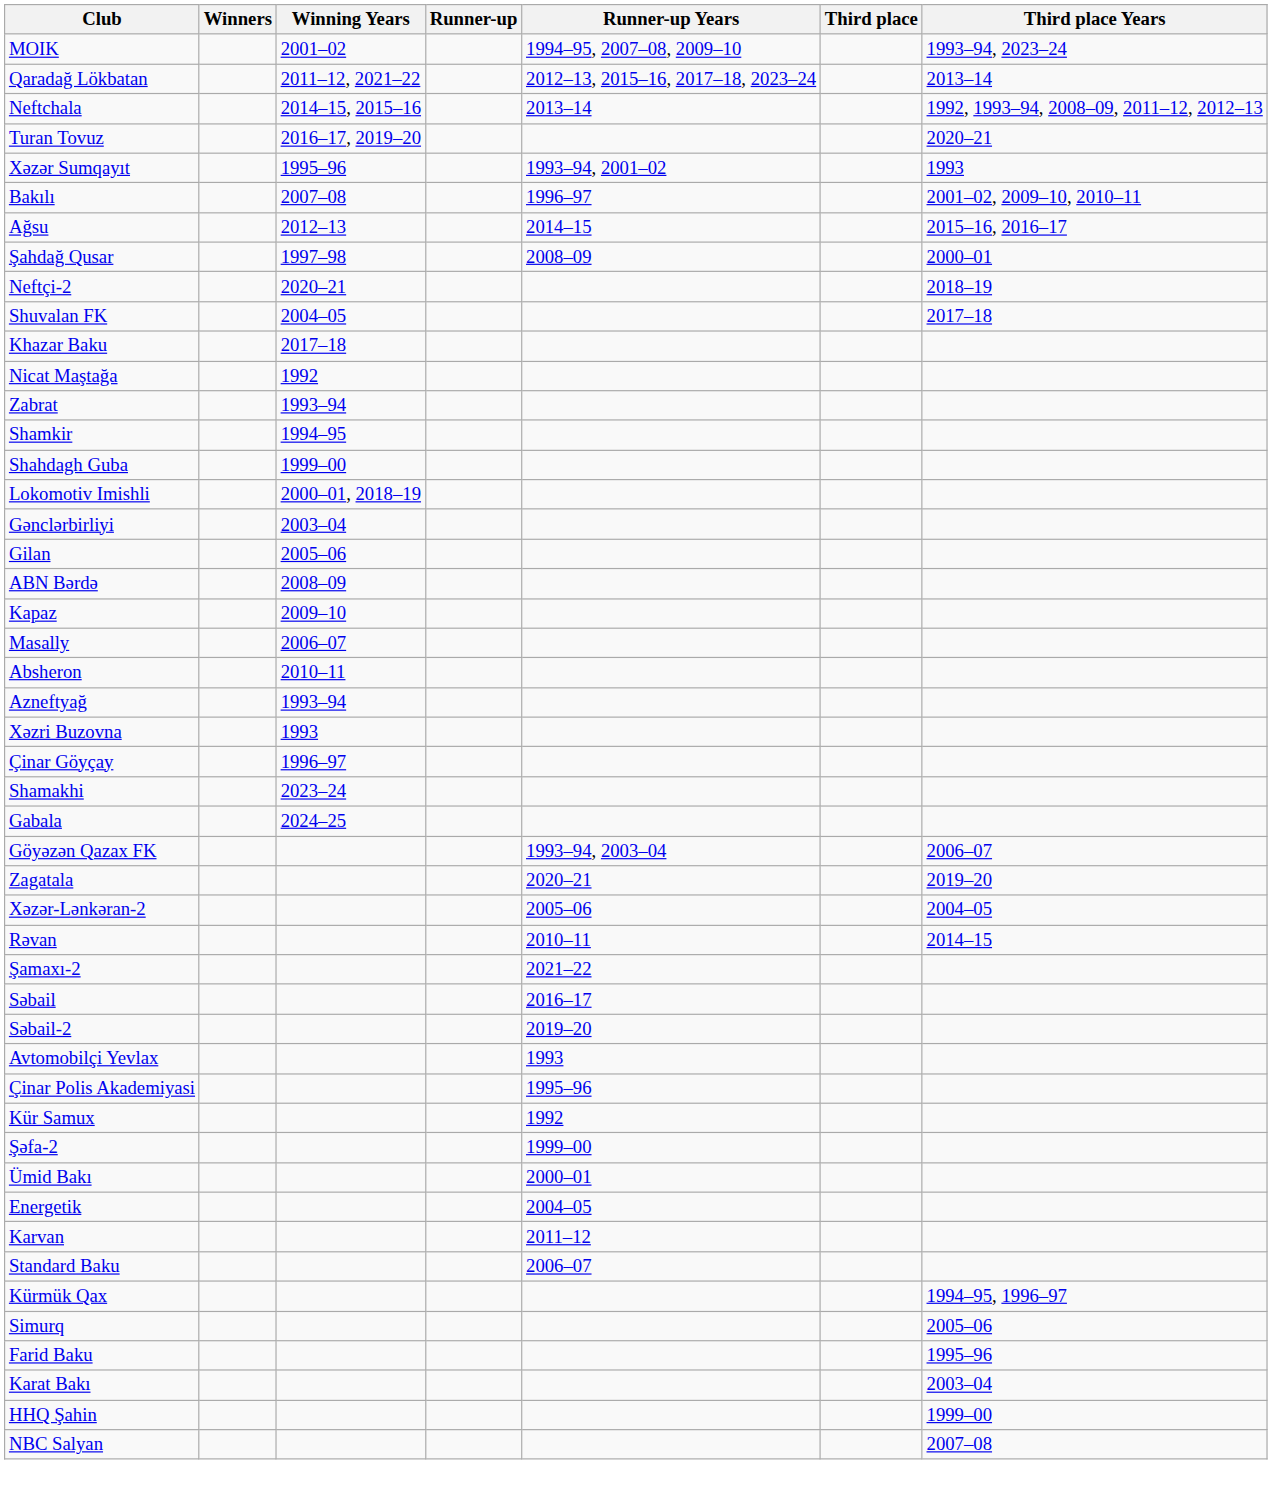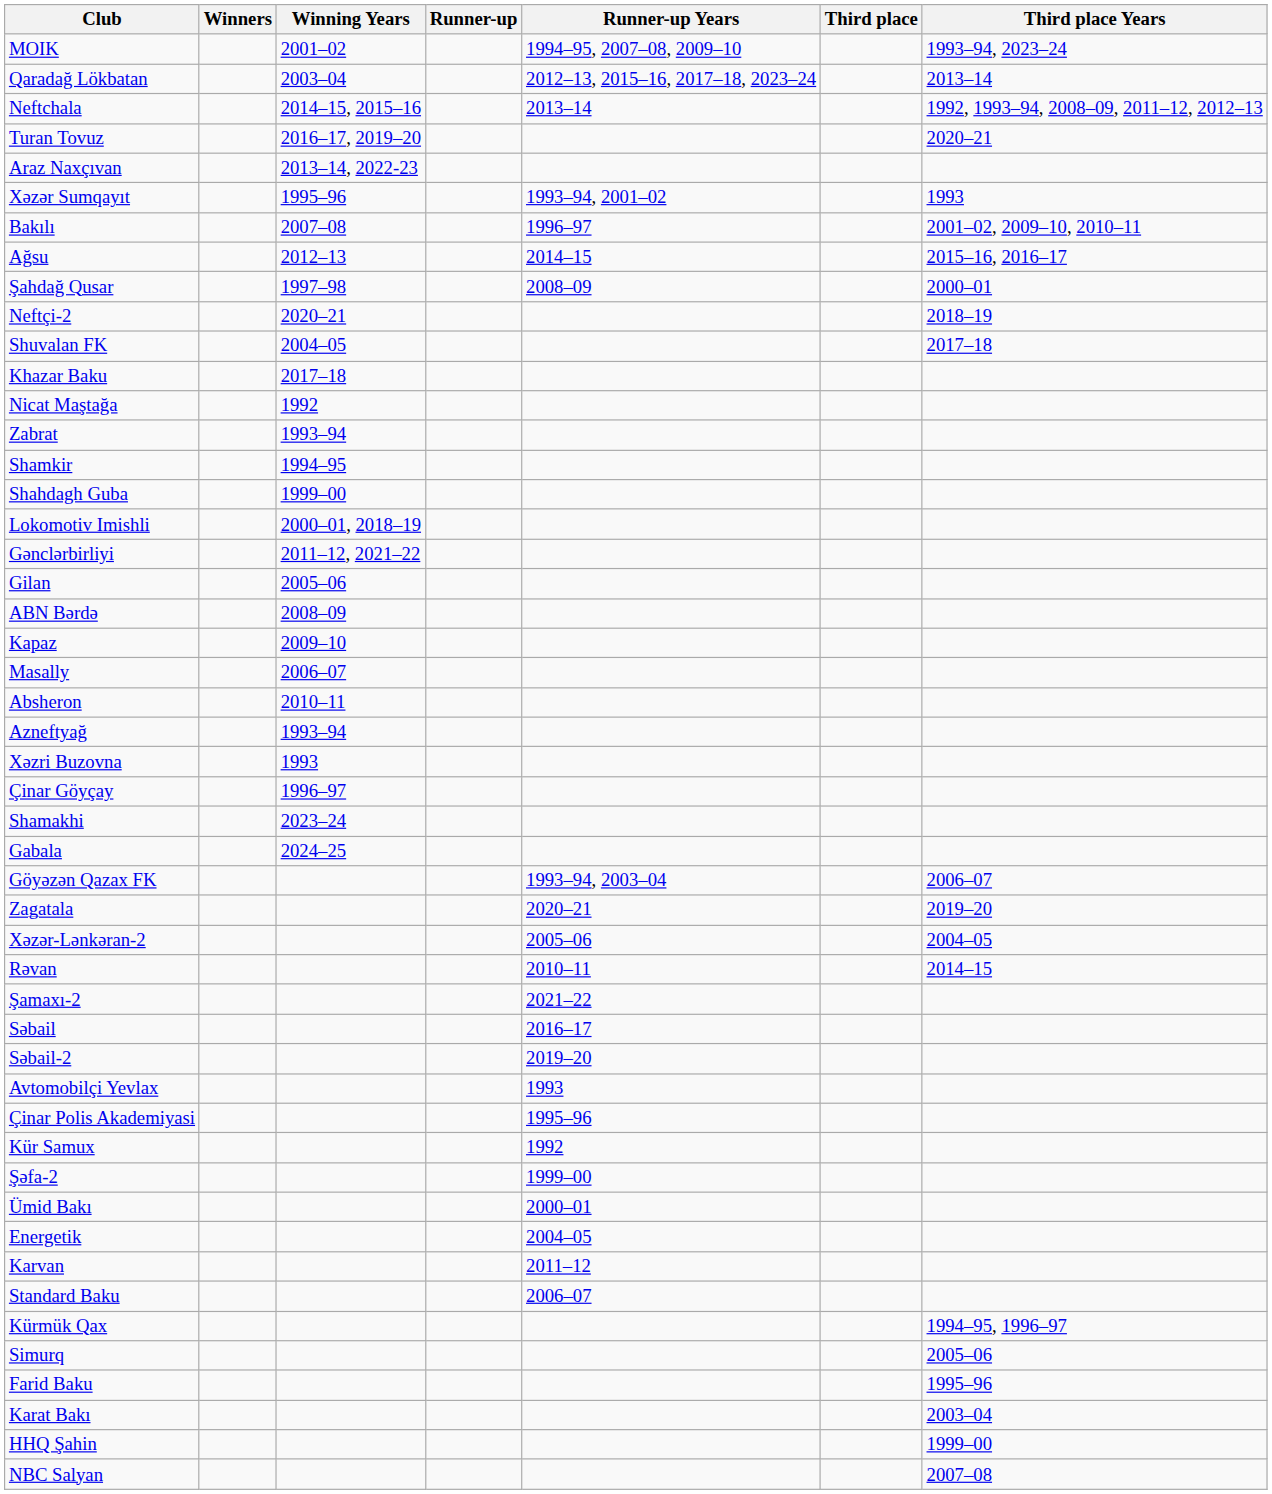Qaradağ Lökbatan | Winning Years: 2011–12, 2021–22 -> 2003–04
+ row: Araz Naxçıvan | 2013–14, 2022-23
Gənclərbirliyi | Winning Years: 2003–04 -> 2011–12, 2021–22
